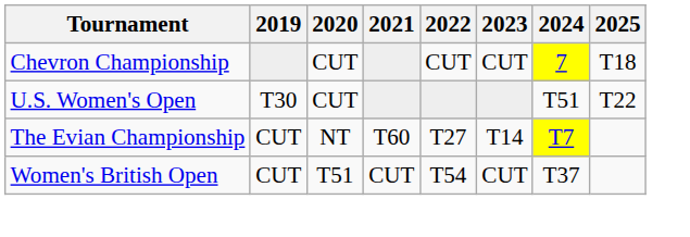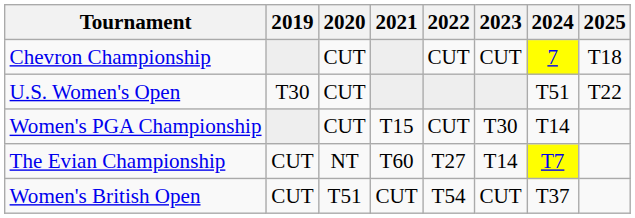+ row: Women's PGA Championship | CUT | T15 | CUT | T30 | T14
